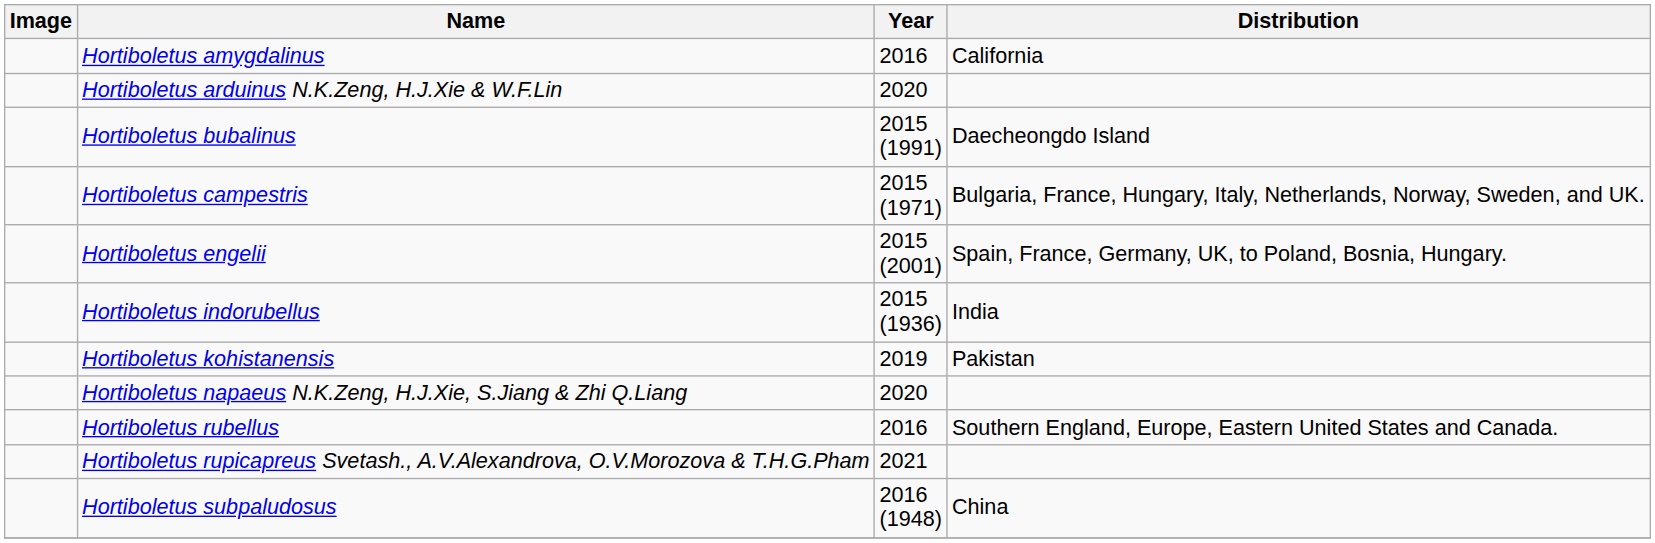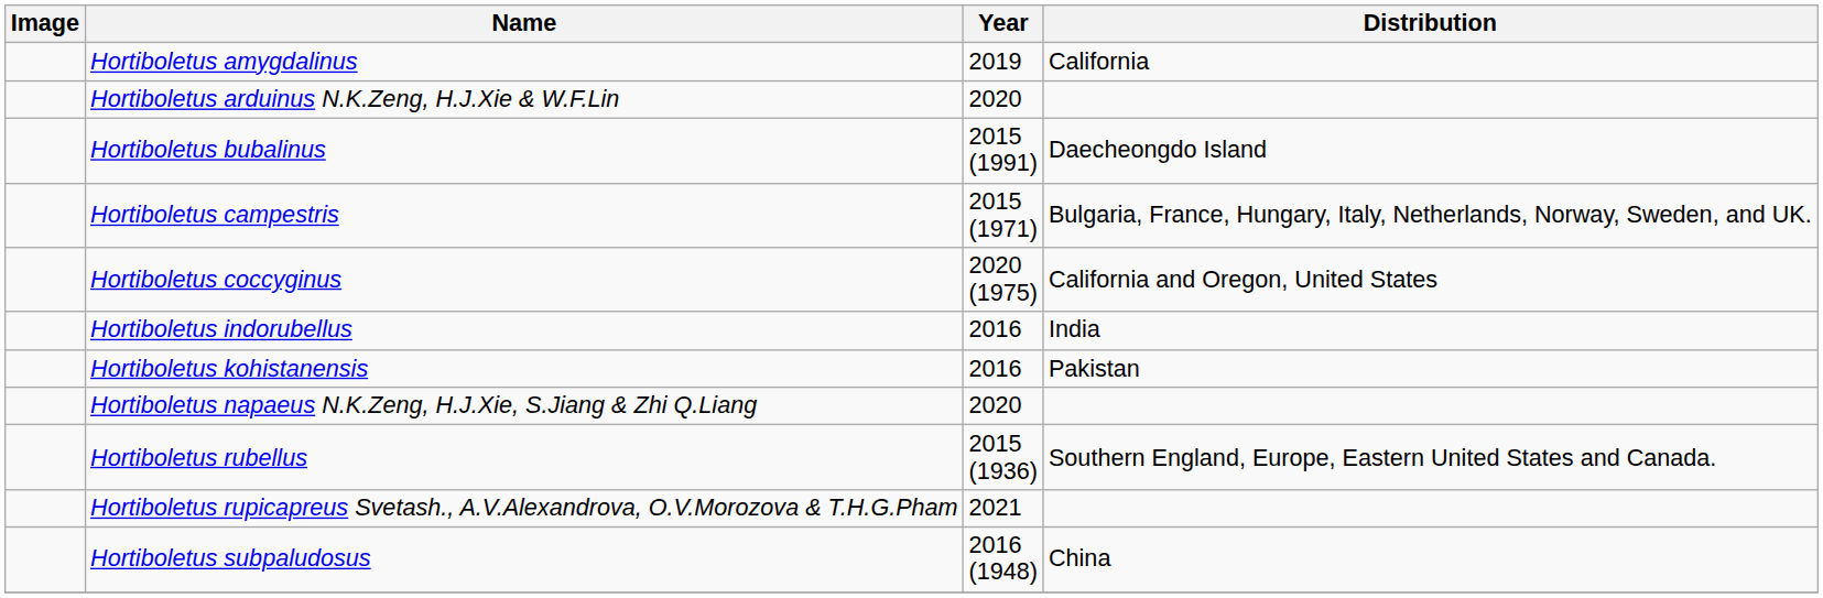Hortiboletus amygdalinus | Year: 2016 -> 2019
+ row: Hortiboletus coccyginus | 2020 (1975) | California and Oregon, United States
- row: Hortiboletus engelii | 2015 (2001) | Spain, France, Germany, UK, to Poland, Bosnia, Hungary.
Hortiboletus indorubellus | Year: 2015 (1936) -> 2016
Hortiboletus kohistanensis | Year: 2019 -> 2016
Hortiboletus rubellus | Year: 2016 -> 2015 (1936)
